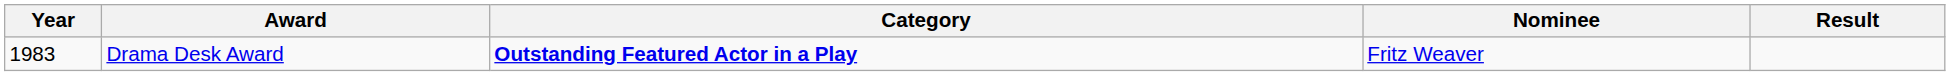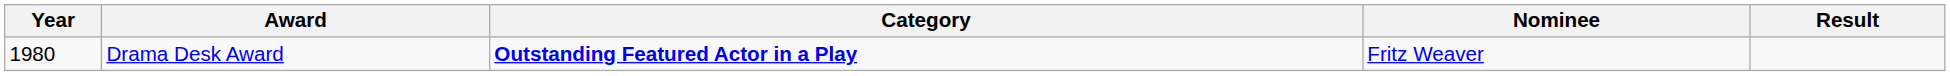Drama Desk Award | Year: 1983 -> 1980
